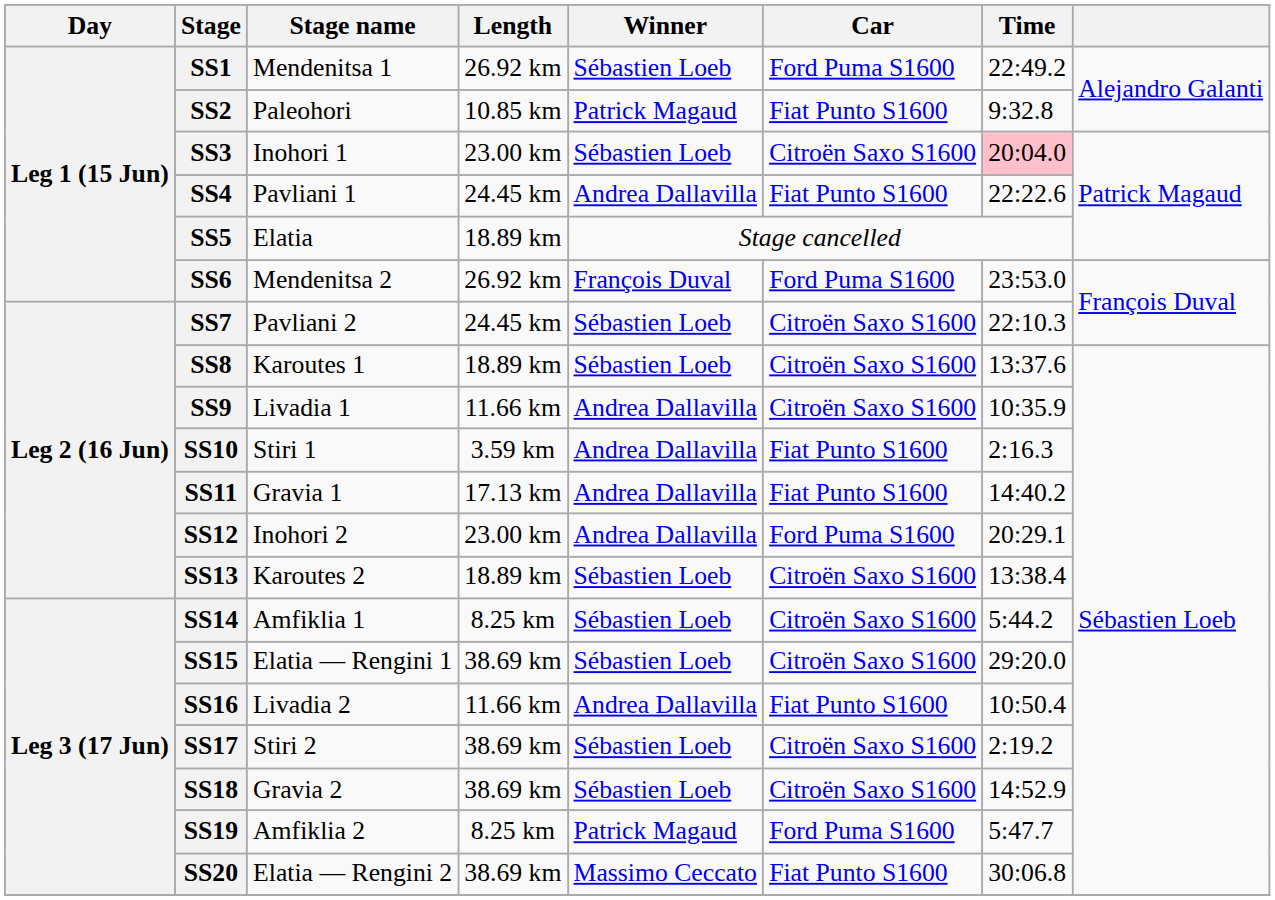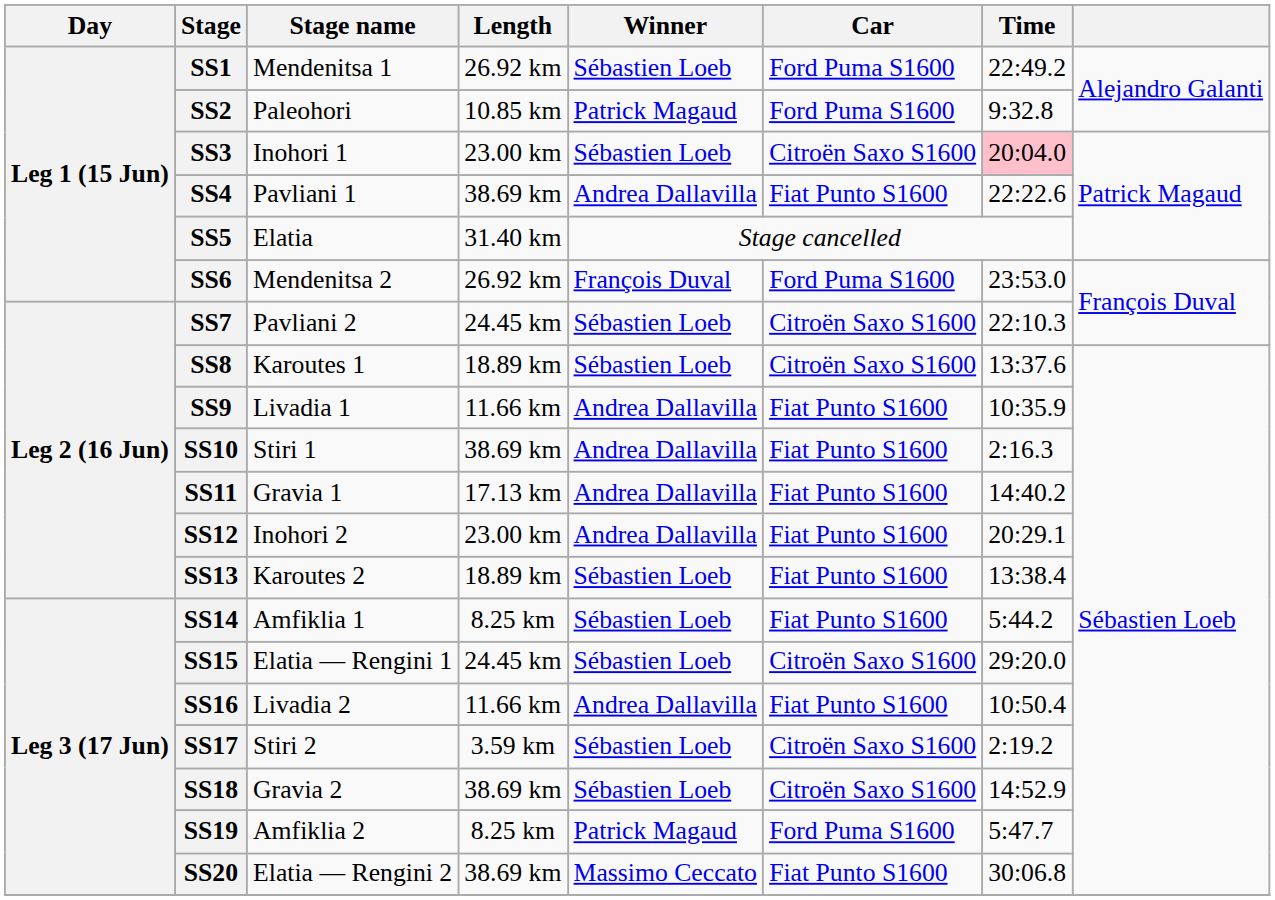SS2 | Car: Fiat Punto S1600 -> Ford Puma S1600
SS4 | Length: 24.45 km -> 38.69 km
SS5 | Length: 18.89 km -> 31.40 km
SS9 | Car: Citroën Saxo S1600 -> Fiat Punto S1600
SS10 | Length: 3.59 km -> 38.69 km
SS12 | Car: Ford Puma S1600 -> Fiat Punto S1600
SS13 | Car: Citroën Saxo S1600 -> Fiat Punto S1600
SS14 | Car: Citroën Saxo S1600 -> Fiat Punto S1600
SS15 | Length: 38.69 km -> 24.45 km
SS17 | Length: 38.69 km -> 3.59 km
